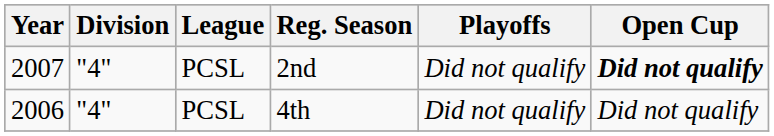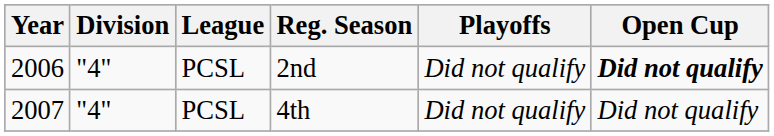2nd | Year: 2007 -> 2006
4th | Year: 2006 -> 2007
